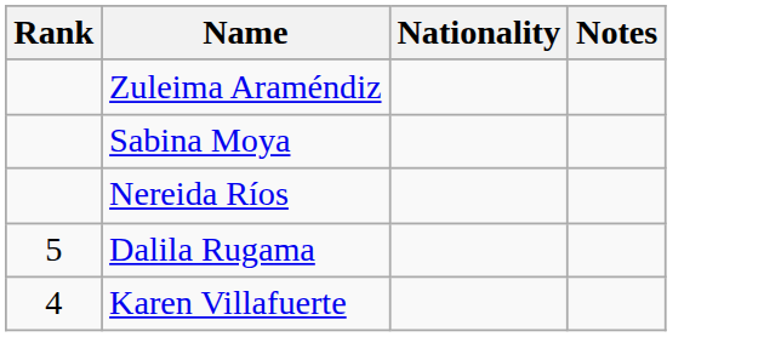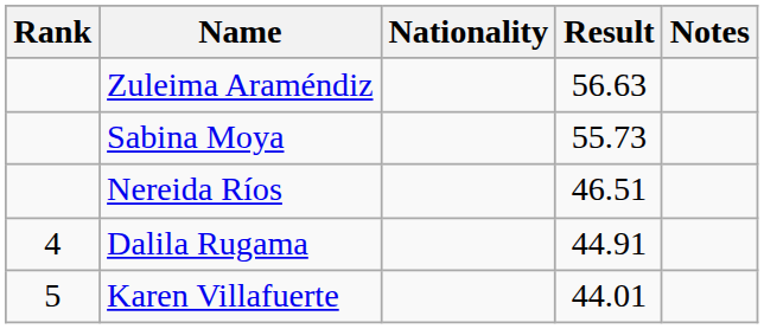+ column: Result | 56.63 | 55.73 | 46.51 | 44.91 | 44.01
Dalila Rugama | Rank: 5 -> 4
Karen Villafuerte | Rank: 4 -> 5
